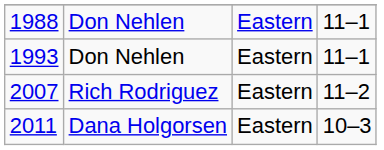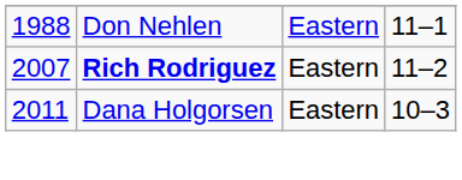- row: 1993 | Don Nehlen | Eastern | 11–1
2007 | column 2: normal -> bold
